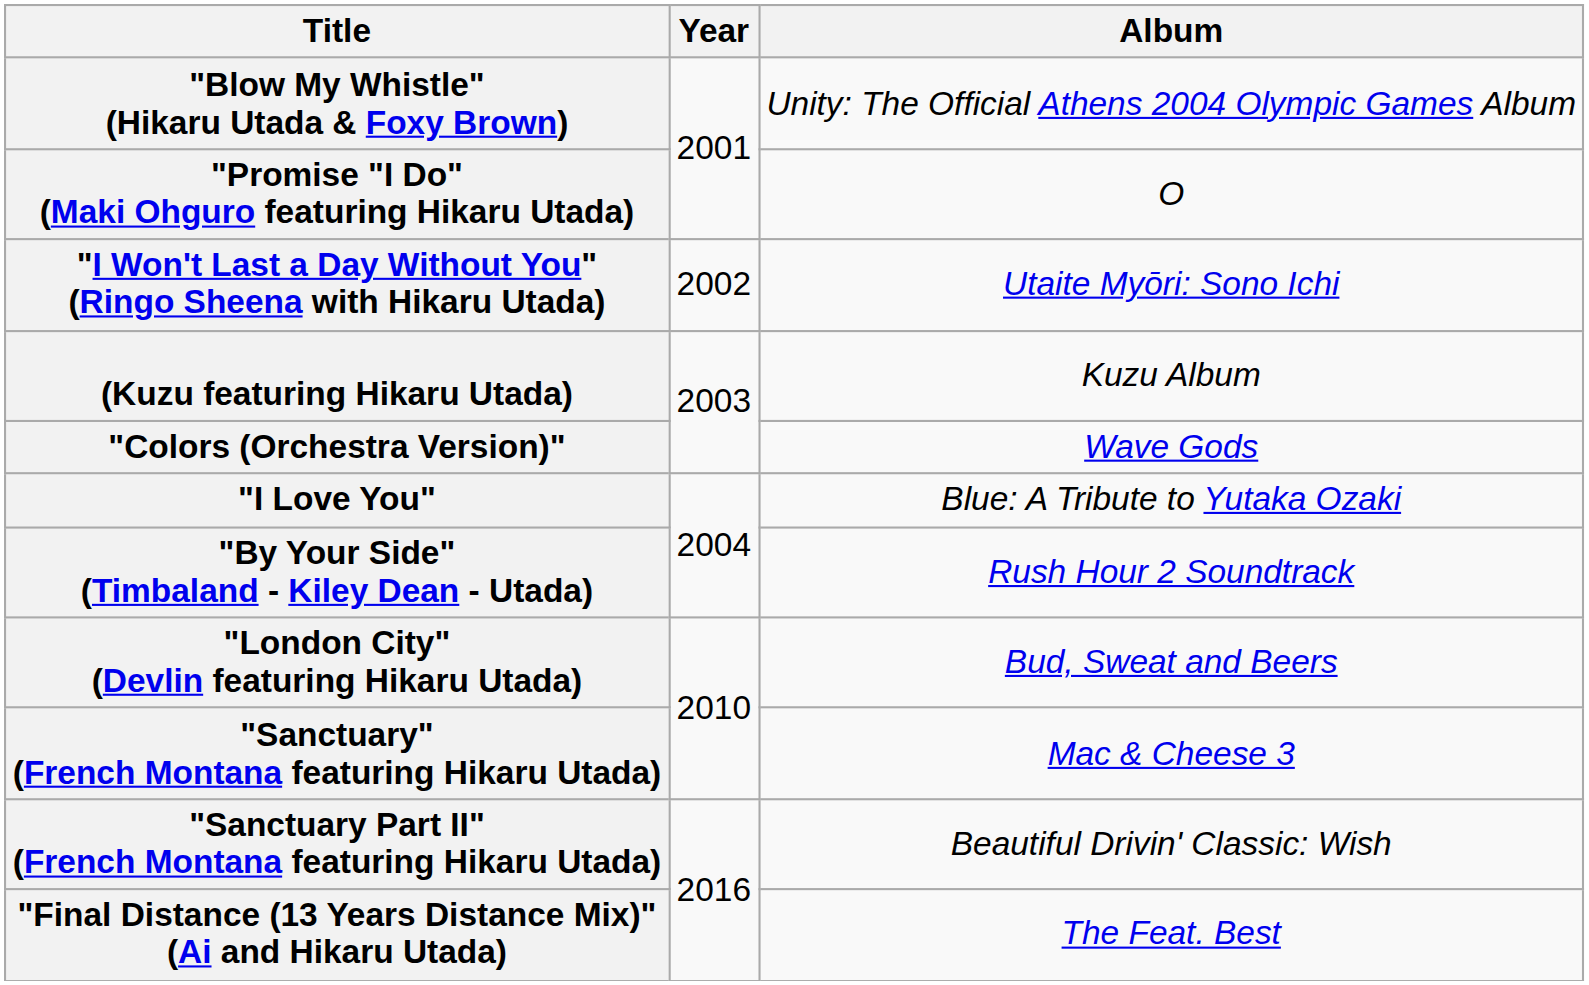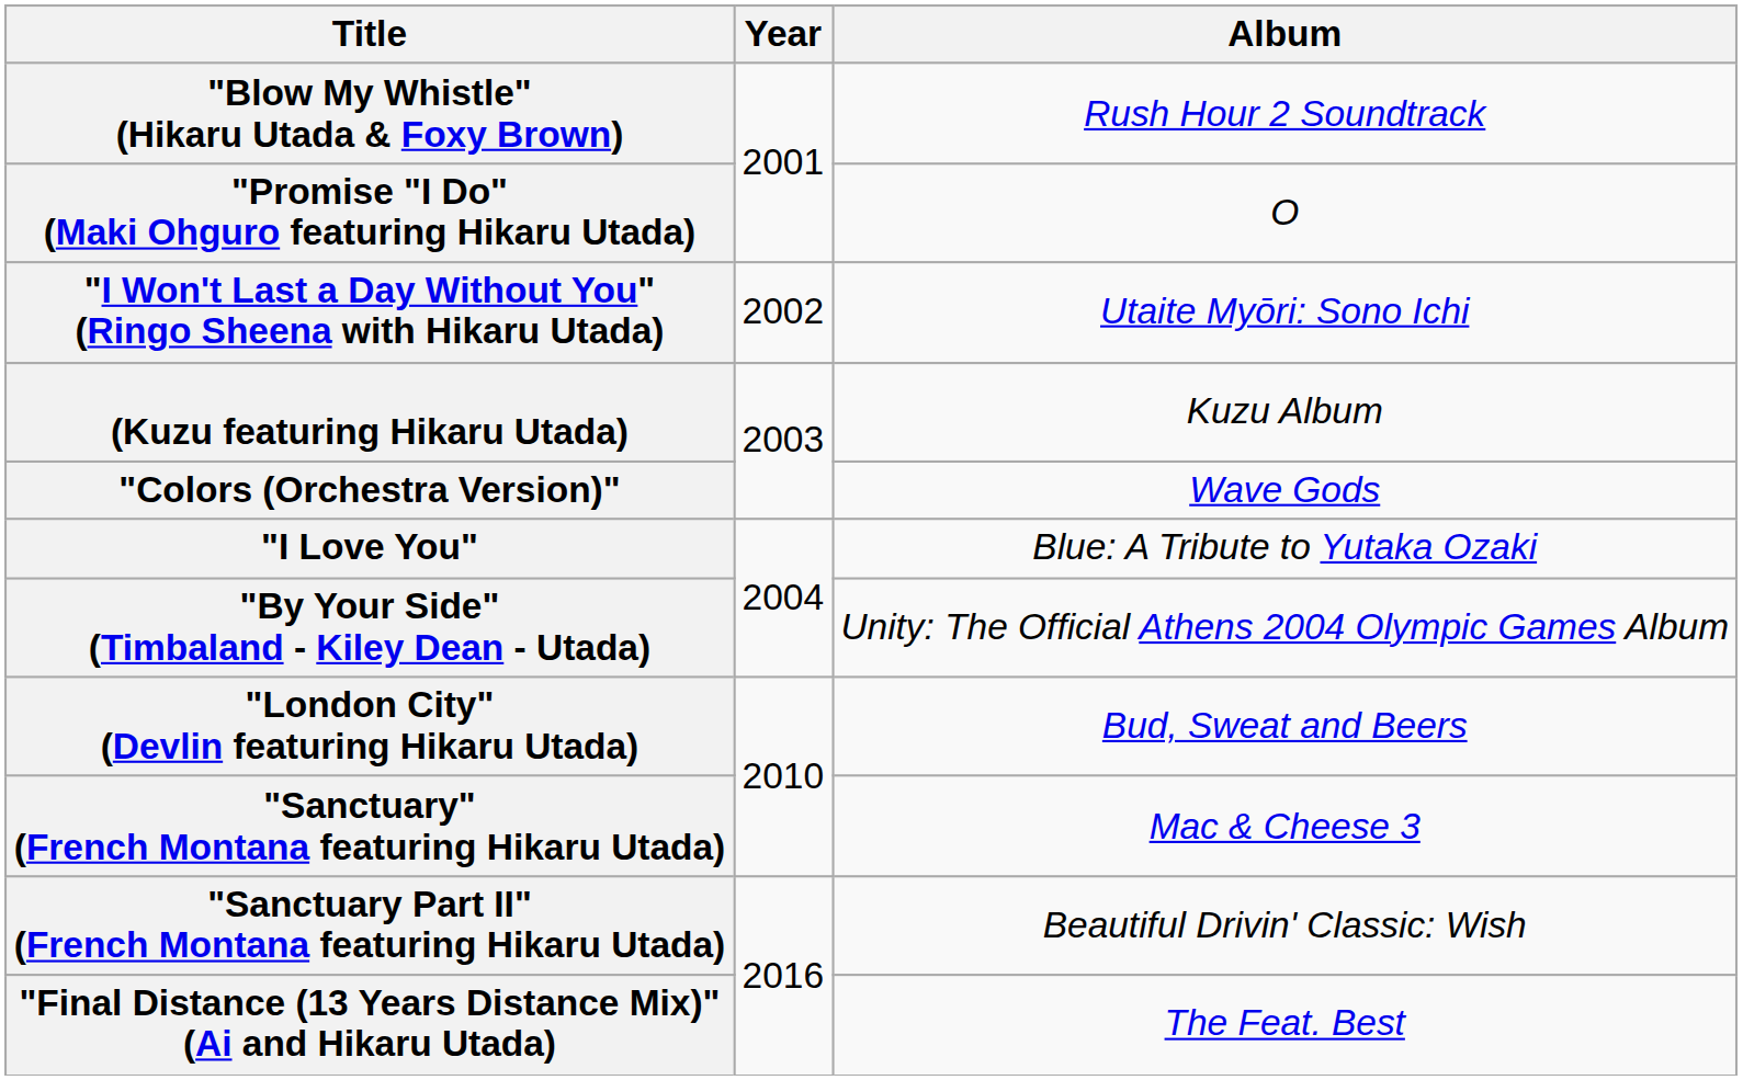"Blow My Whistle" (Hikaru Utada & Foxy Brown) | Album: Unity: The Official Athens 2004 Olympic Games Album -> Rush Hour 2 Soundtrack
"By Your Side" (Timbaland - Kiley Dean - Utada) | Album: Rush Hour 2 Soundtrack -> Unity: The Official Athens 2004 Olympic Games Album
